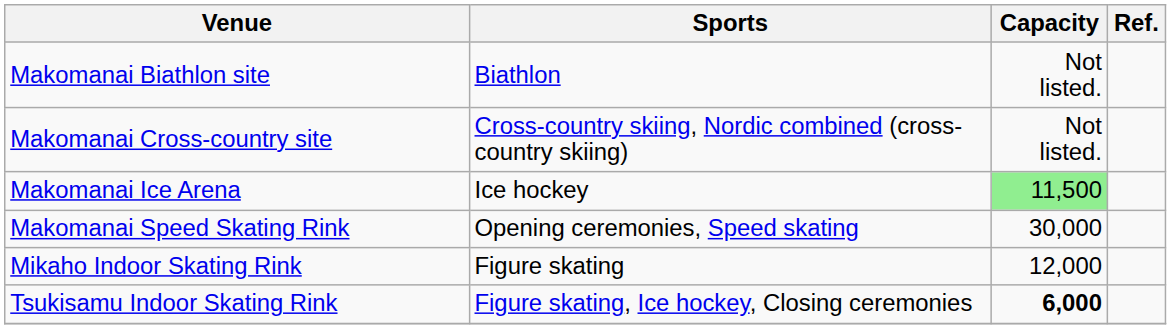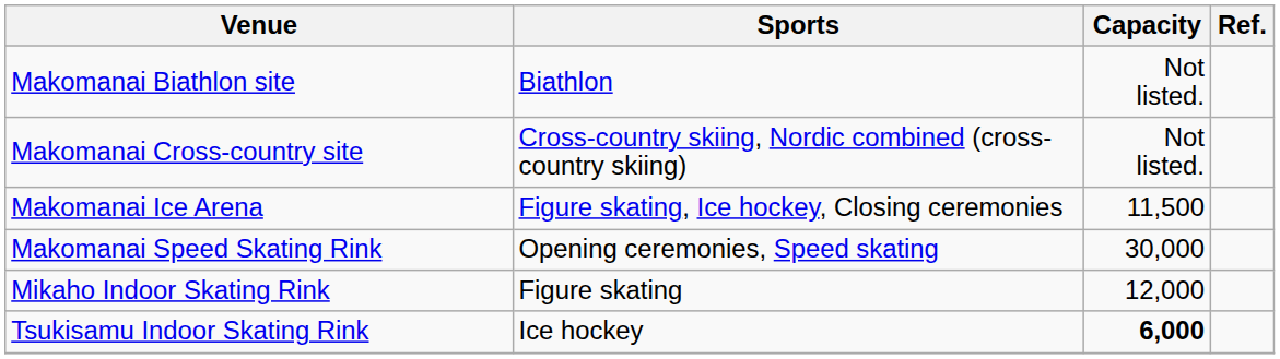Makomanai Ice Arena | Sports: Ice hockey -> Figure skating, Ice hockey, Closing ceremonies
Makomanai Ice Arena | Capacity: lightgreen background -> no background
Tsukisamu Indoor Skating Rink | Sports: Figure skating, Ice hockey, Closing ceremonies -> Ice hockey
